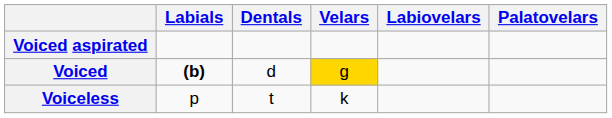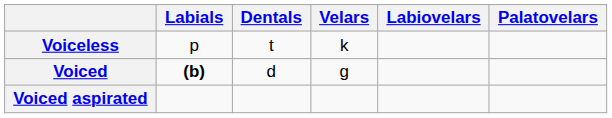rows swapped: Voiceless <-> Voiced aspirated
Voiced | Velars: gold background -> no background
